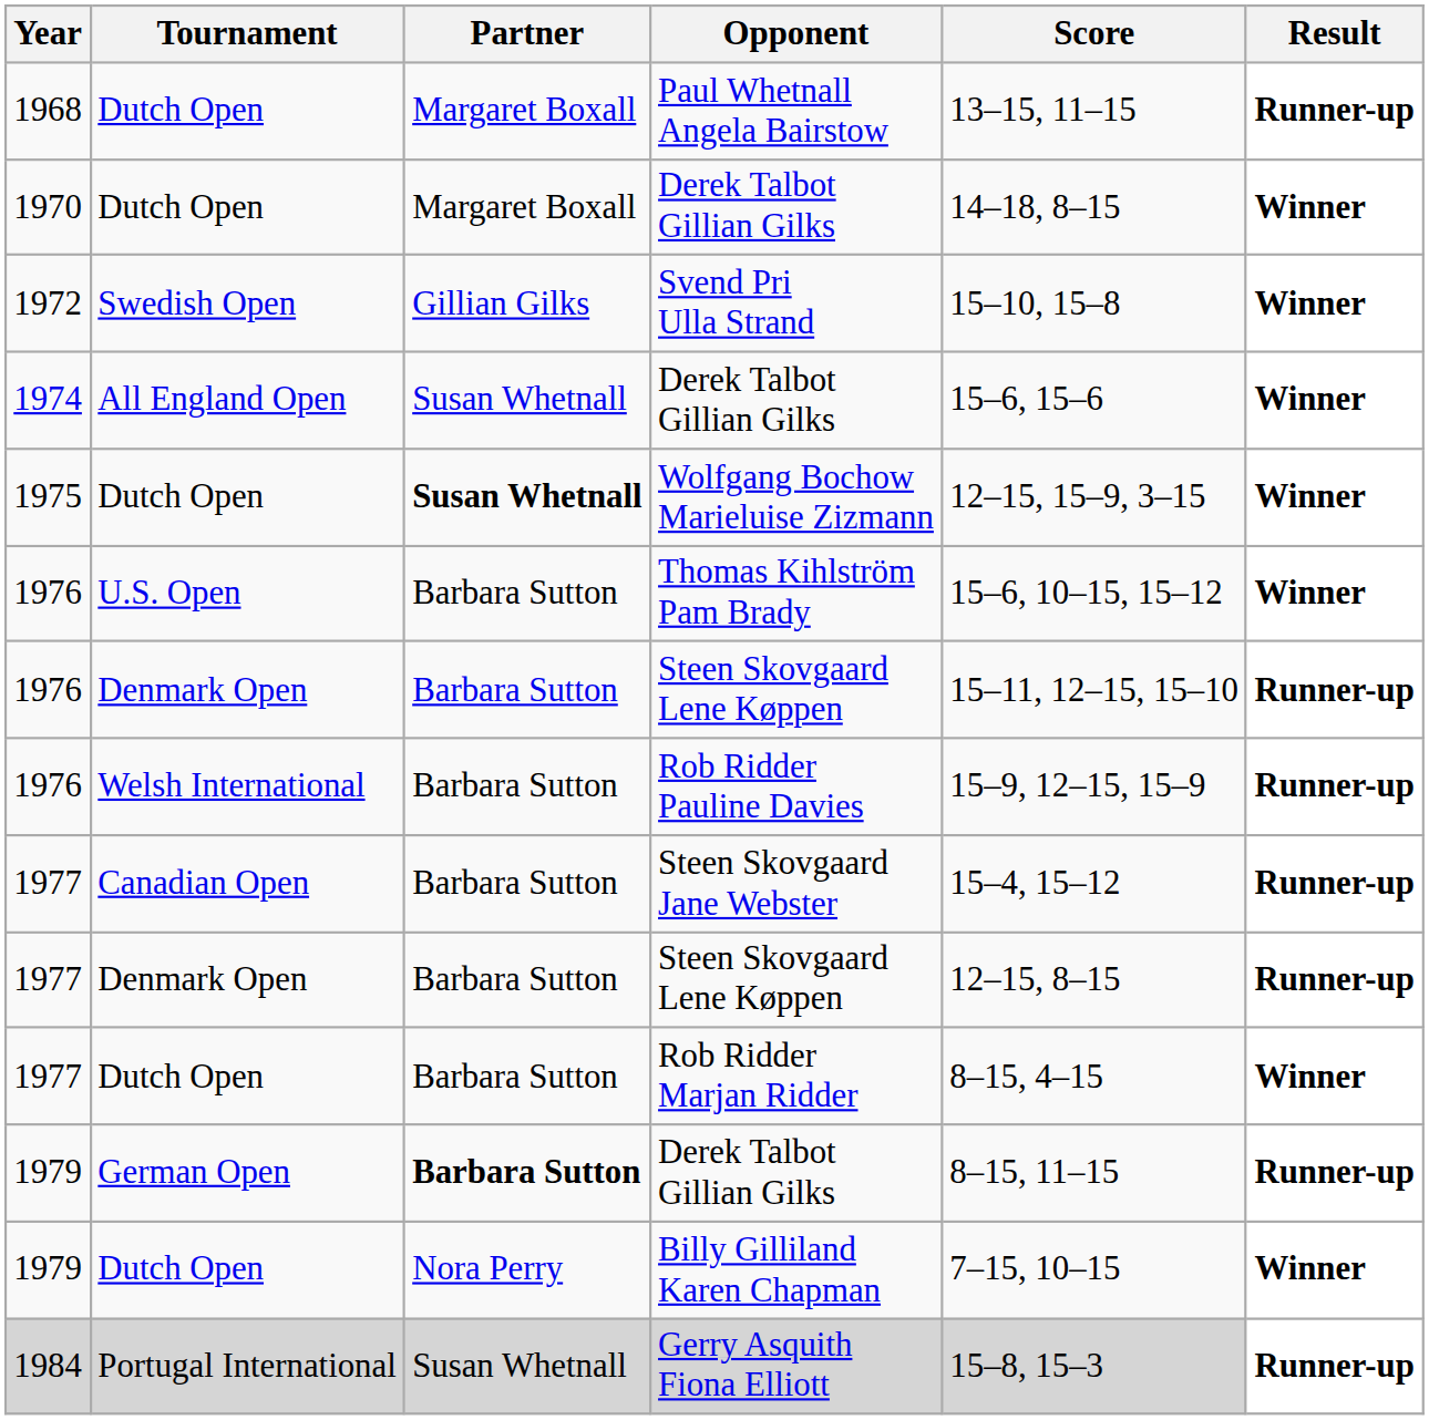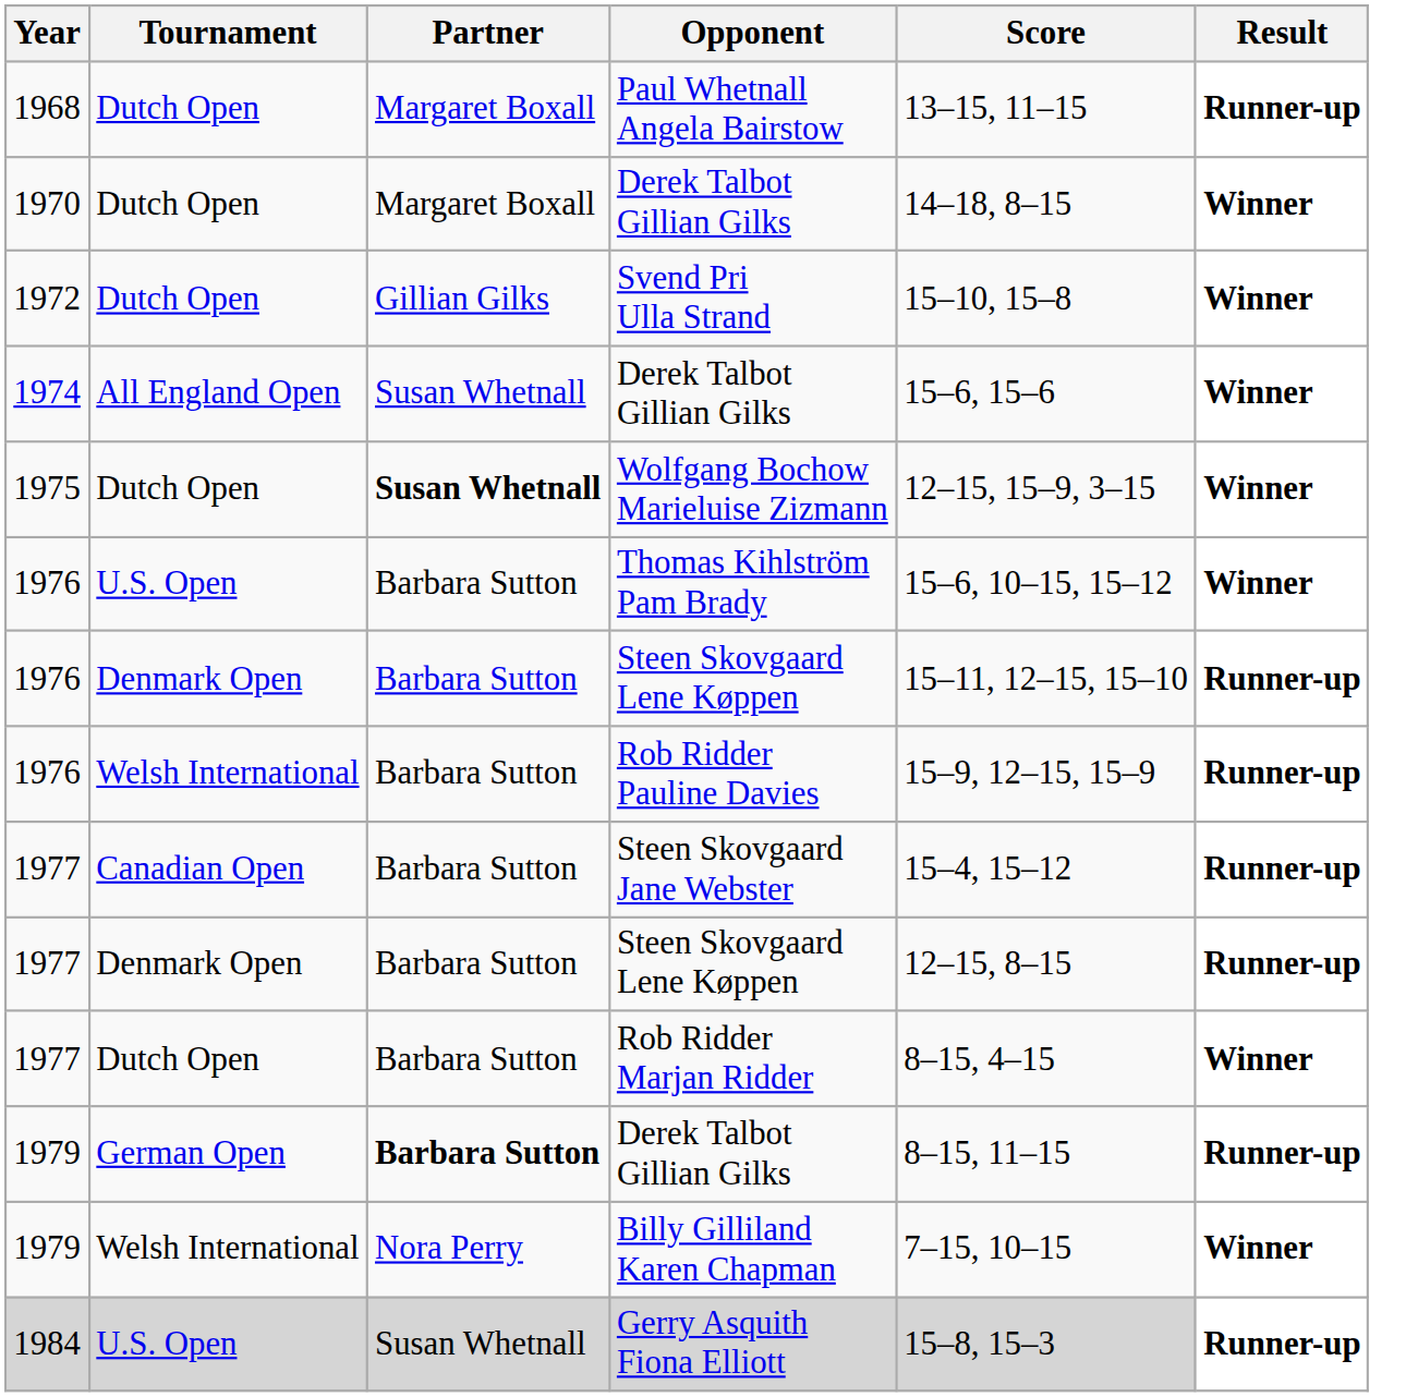Svend Pri Ulla Strand | Tournament: Swedish Open -> Dutch Open
Billy Gilliland Karen Chapman | Tournament: Dutch Open -> Welsh International
Gerry Asquith Fiona Elliott | Tournament: Portugal International -> U.S. Open
